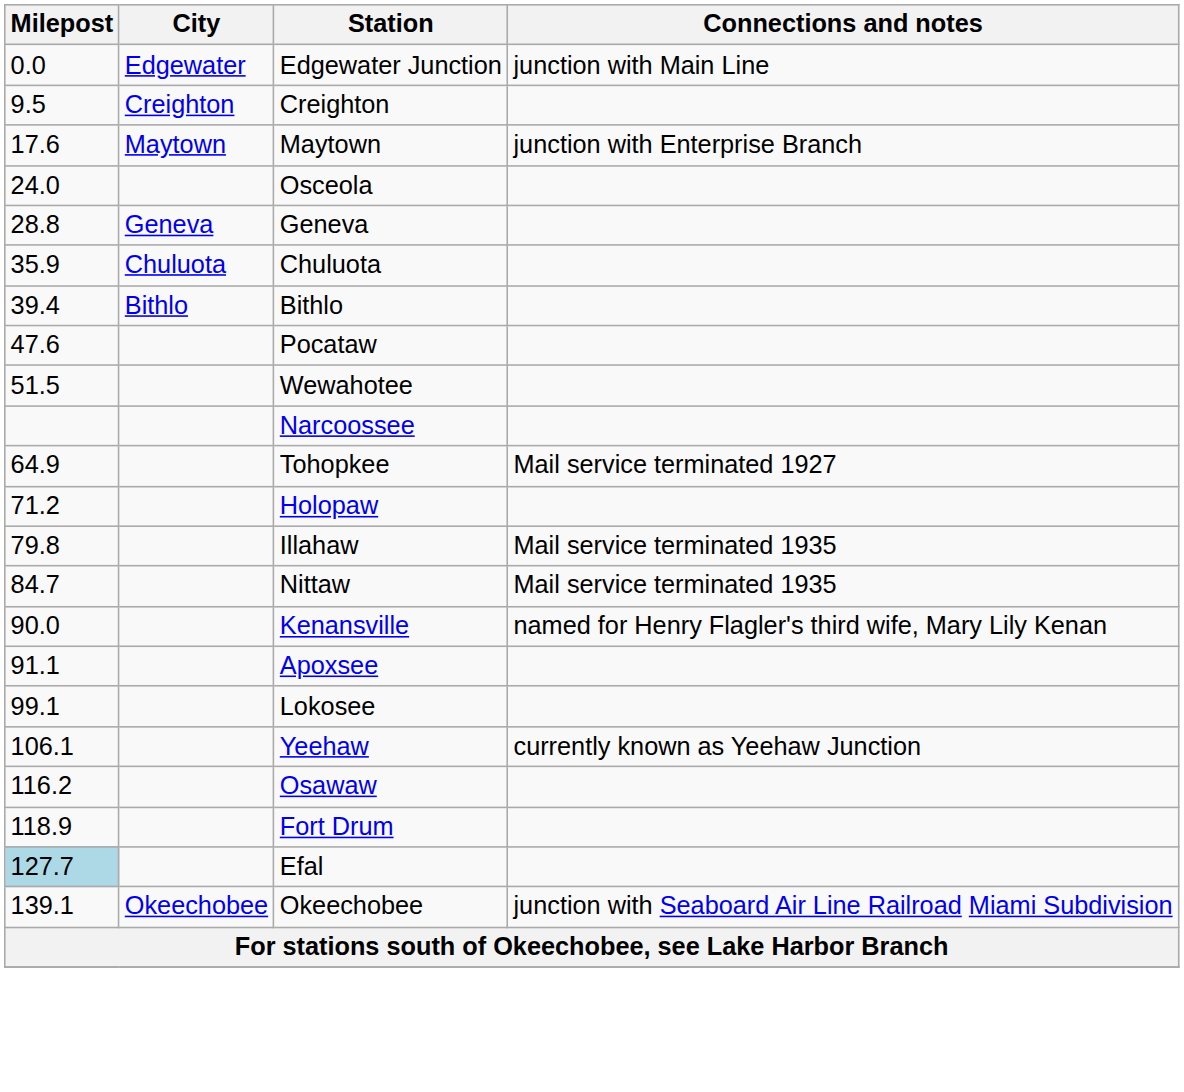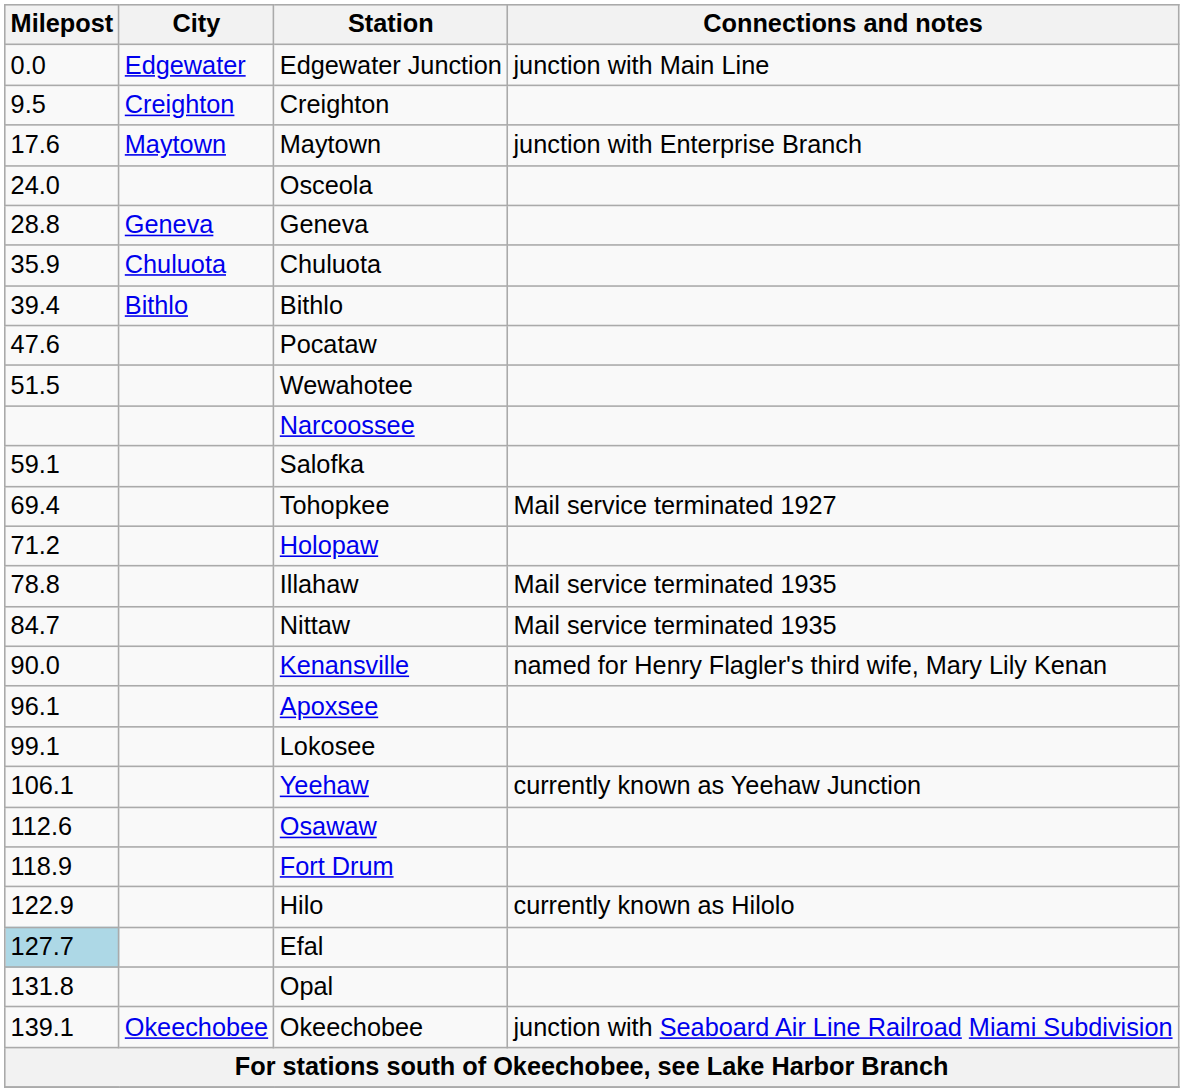+ row: 59.1 | Salofka
Tohopkee | Milepost: 64.9 -> 69.4
Illahaw | Milepost: 79.8 -> 78.8
Apoxsee | Milepost: 91.1 -> 96.1
Osawaw | Milepost: 116.2 -> 112.6
+ row: 122.9 | Hilo | currently known as Hilolo
+ row: 131.8 | Opal
